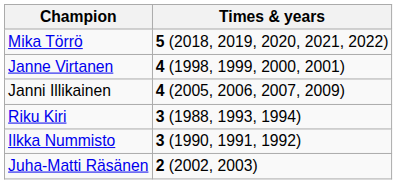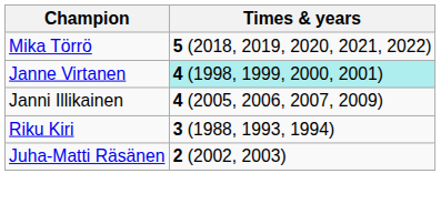Janne Virtanen | Times & years: no background -> paleturquoise background
- row: Ilkka Nummisto | 3 (1990, 1991, 1992)
